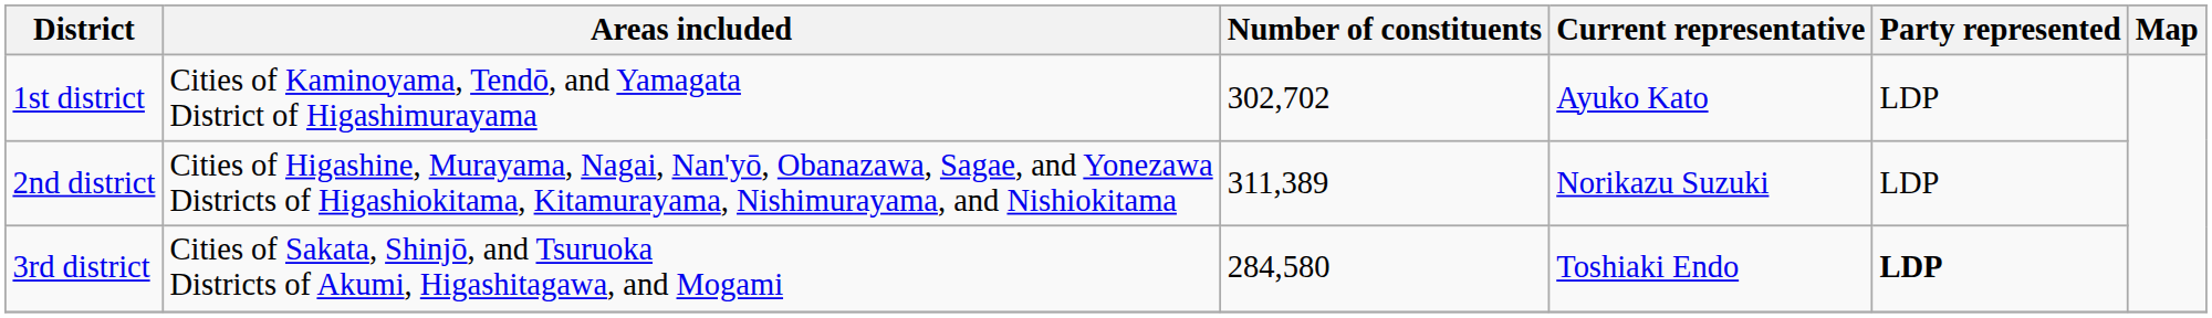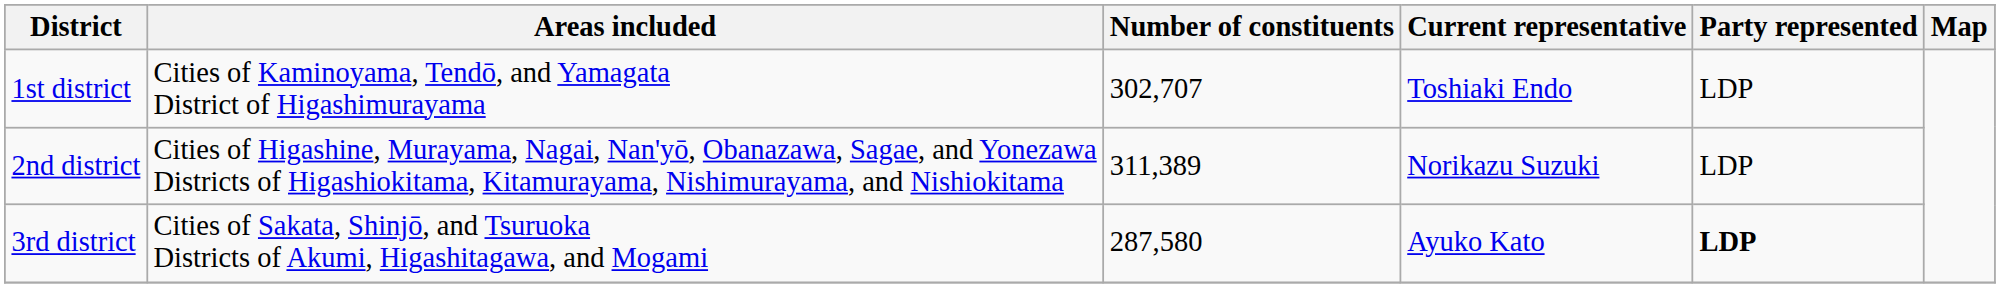1st district | Number of constituents: 302,702 -> 302,707
1st district | Current representative: Ayuko Kato -> Toshiaki Endo
3rd district | Number of constituents: 284,580 -> 287,580
3rd district | Current representative: Toshiaki Endo -> Ayuko Kato
